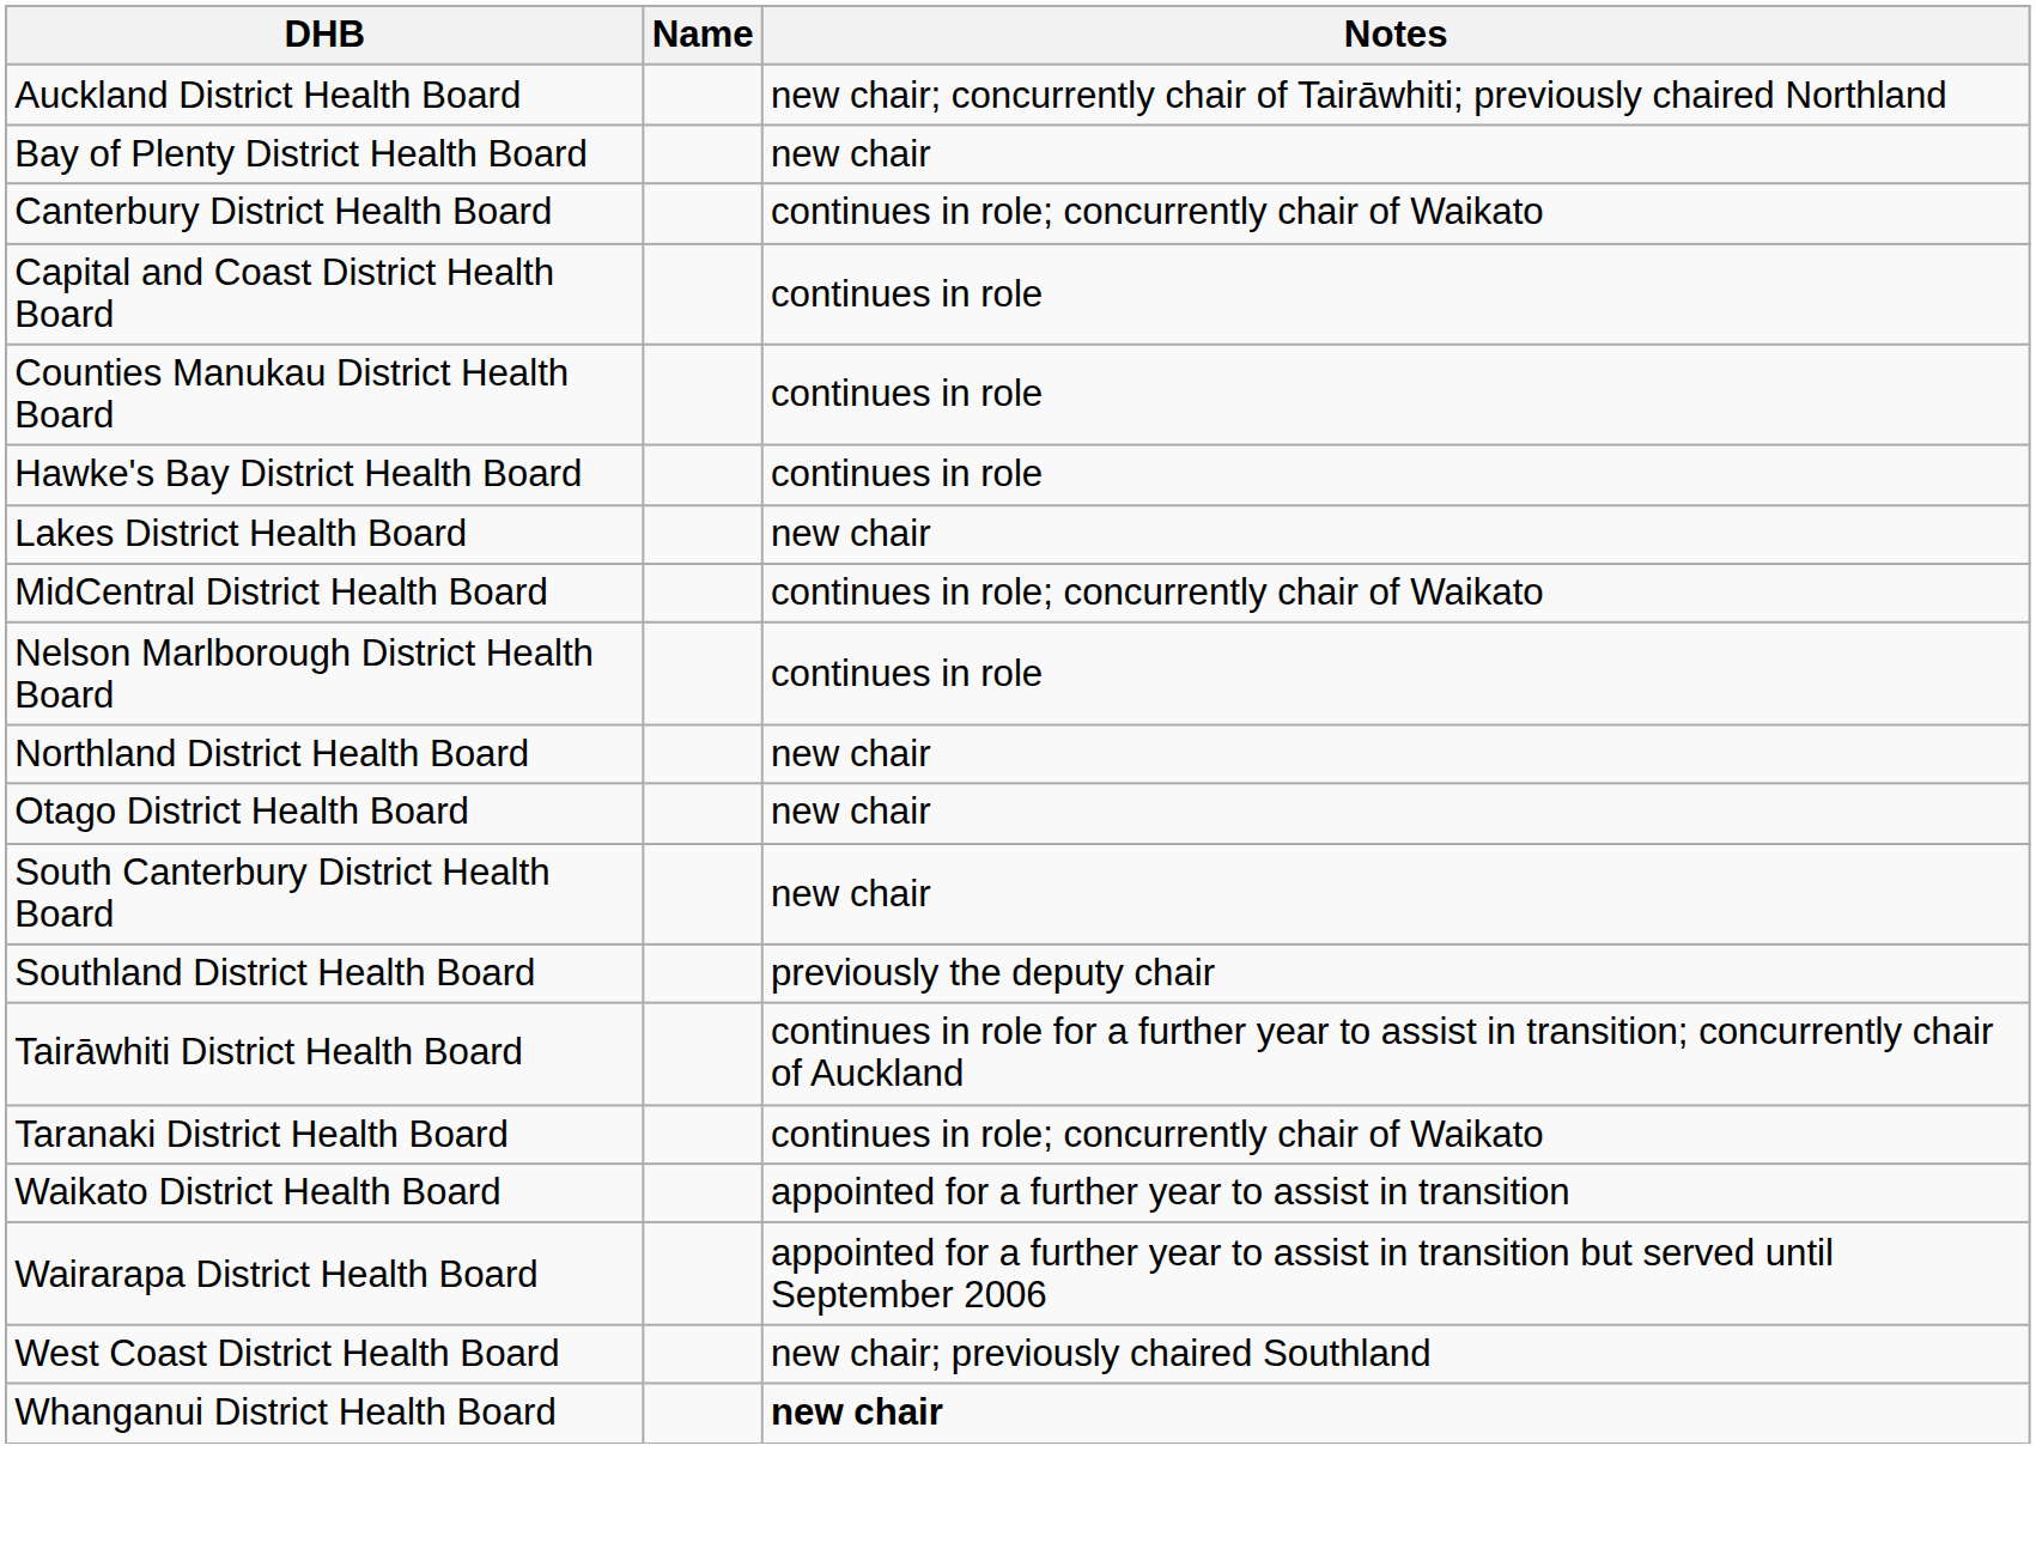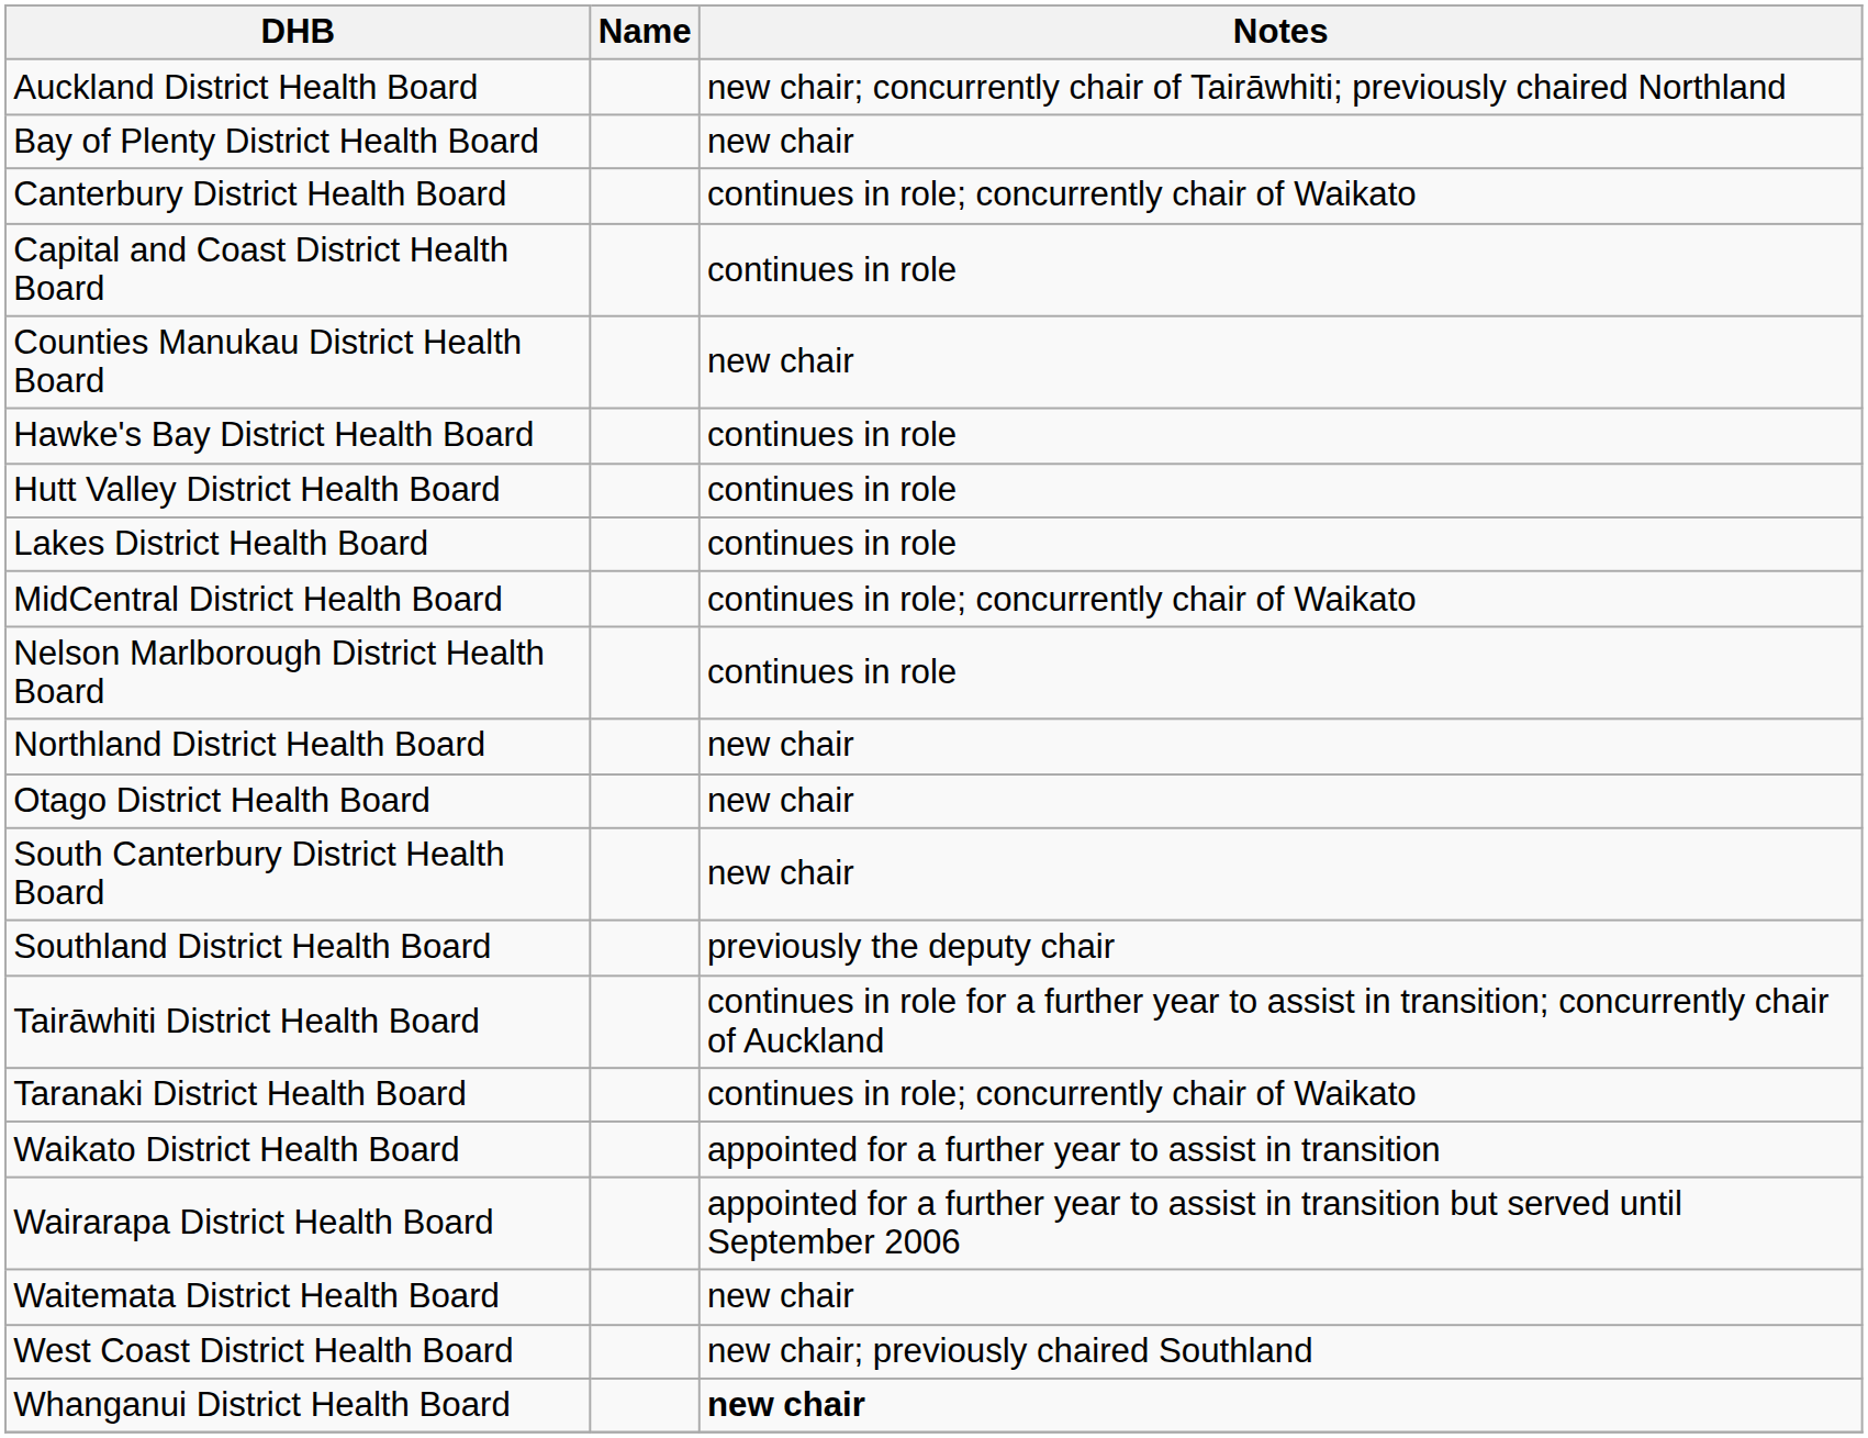Counties Manukau District Health Board | Notes: continues in role -> new chair
+ row: Hutt Valley District Health Board | continues in role
Lakes District Health Board | Notes: new chair -> continues in role
+ row: Waitemata District Health Board | new chair
